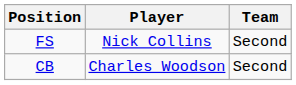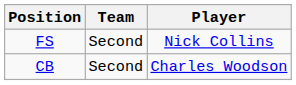columns swapped: Player <-> Team
